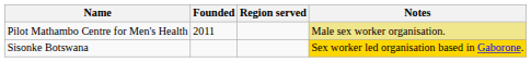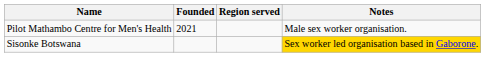Pilot Mathambo Centre for Men's Health | Founded: 2011 -> 2021
Pilot Mathambo Centre for Men's Health | Notes: khaki background -> no background
